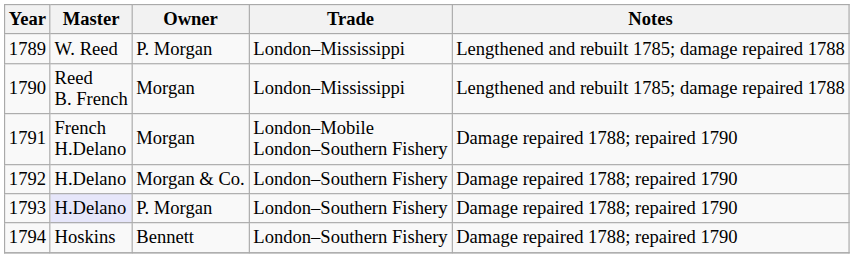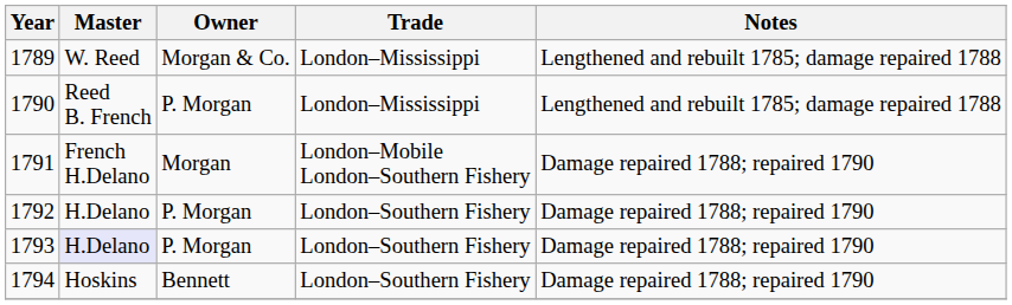1789 | Owner: P. Morgan -> Morgan & Co.
1790 | Owner: Morgan -> P. Morgan
1792 | Owner: Morgan & Co. -> P. Morgan
